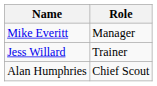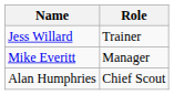rows swapped: Mike Everitt <-> Jess Willard
